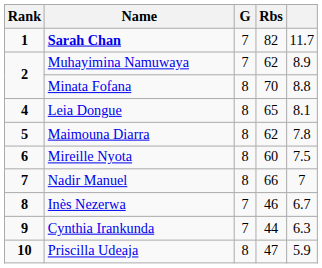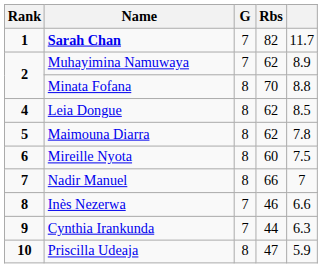Leia Dongue | Rbs: 65 -> 62
Leia Dongue | column 5: 8.1 -> 8.5
Inès Nezerwa | column 5: 6.7 -> 6.6
